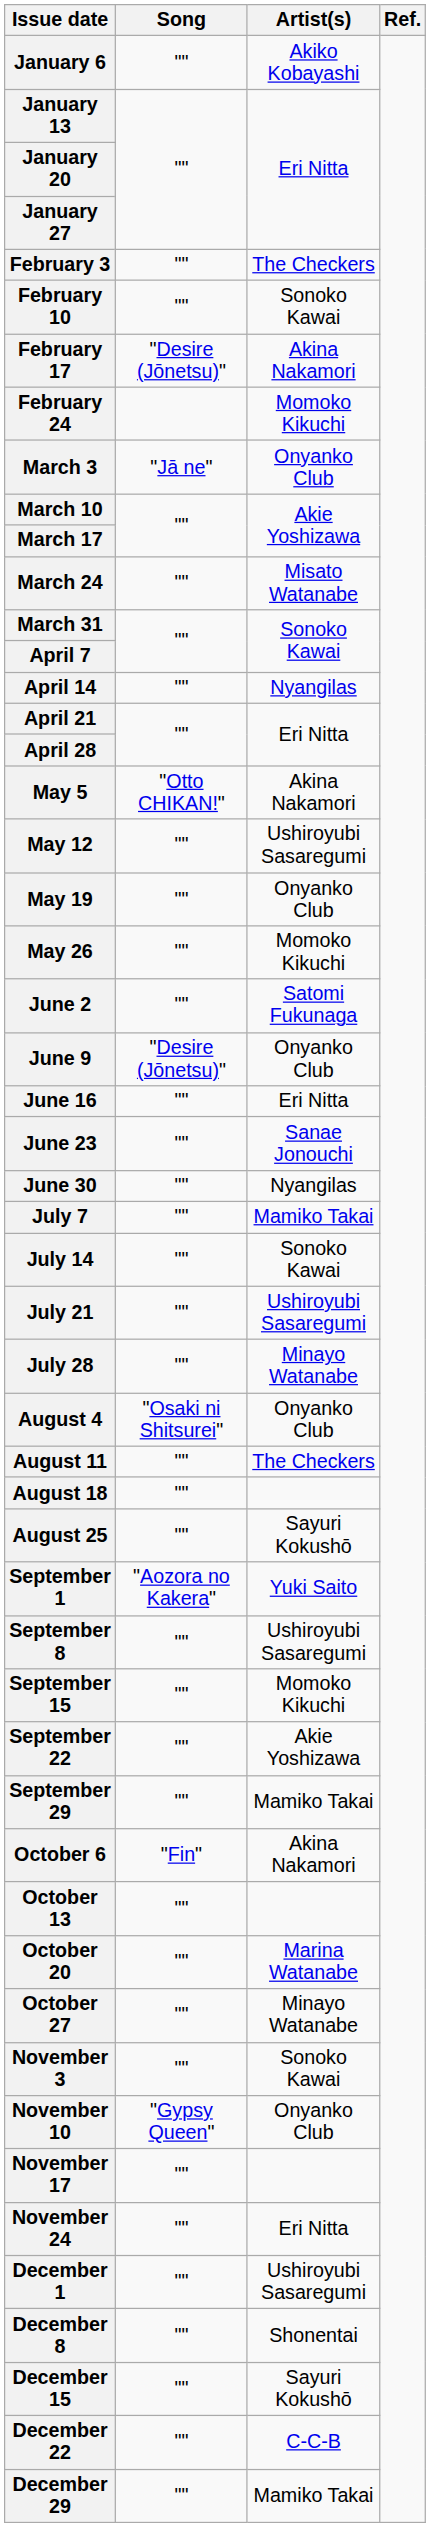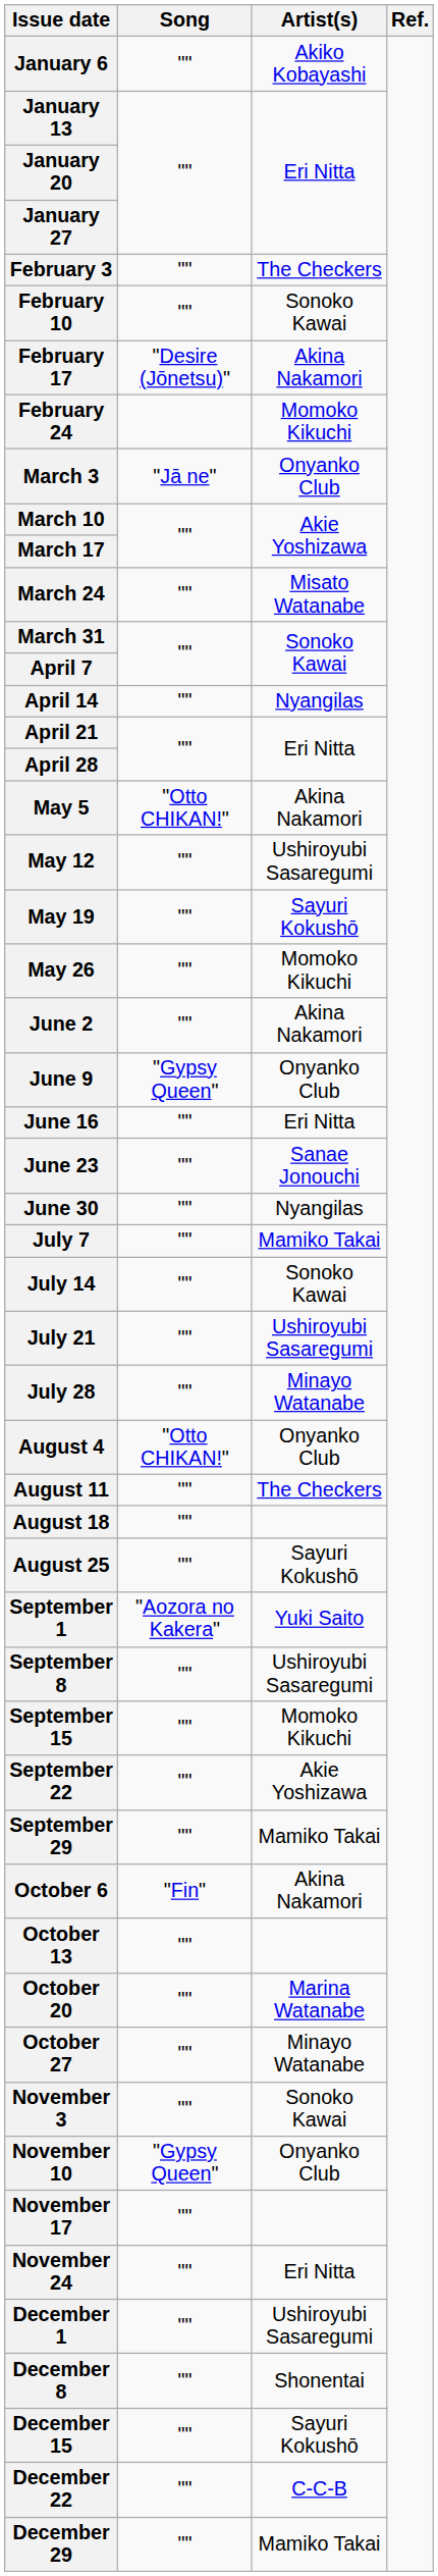May 19 | Artist(s): Onyanko Club -> Sayuri Kokushō
June 2 | Artist(s): Satomi Fukunaga -> Akina Nakamori
June 9 | Song: "Desire (Jōnetsu)" -> "Gypsy Queen"
August 4 | Song: "Osaki ni Shitsurei" -> "Otto CHIKAN!"
